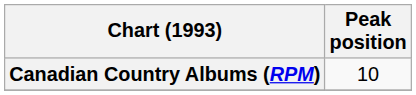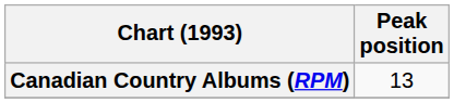Canadian Country Albums (RPM) | Peak position: 10 -> 13
